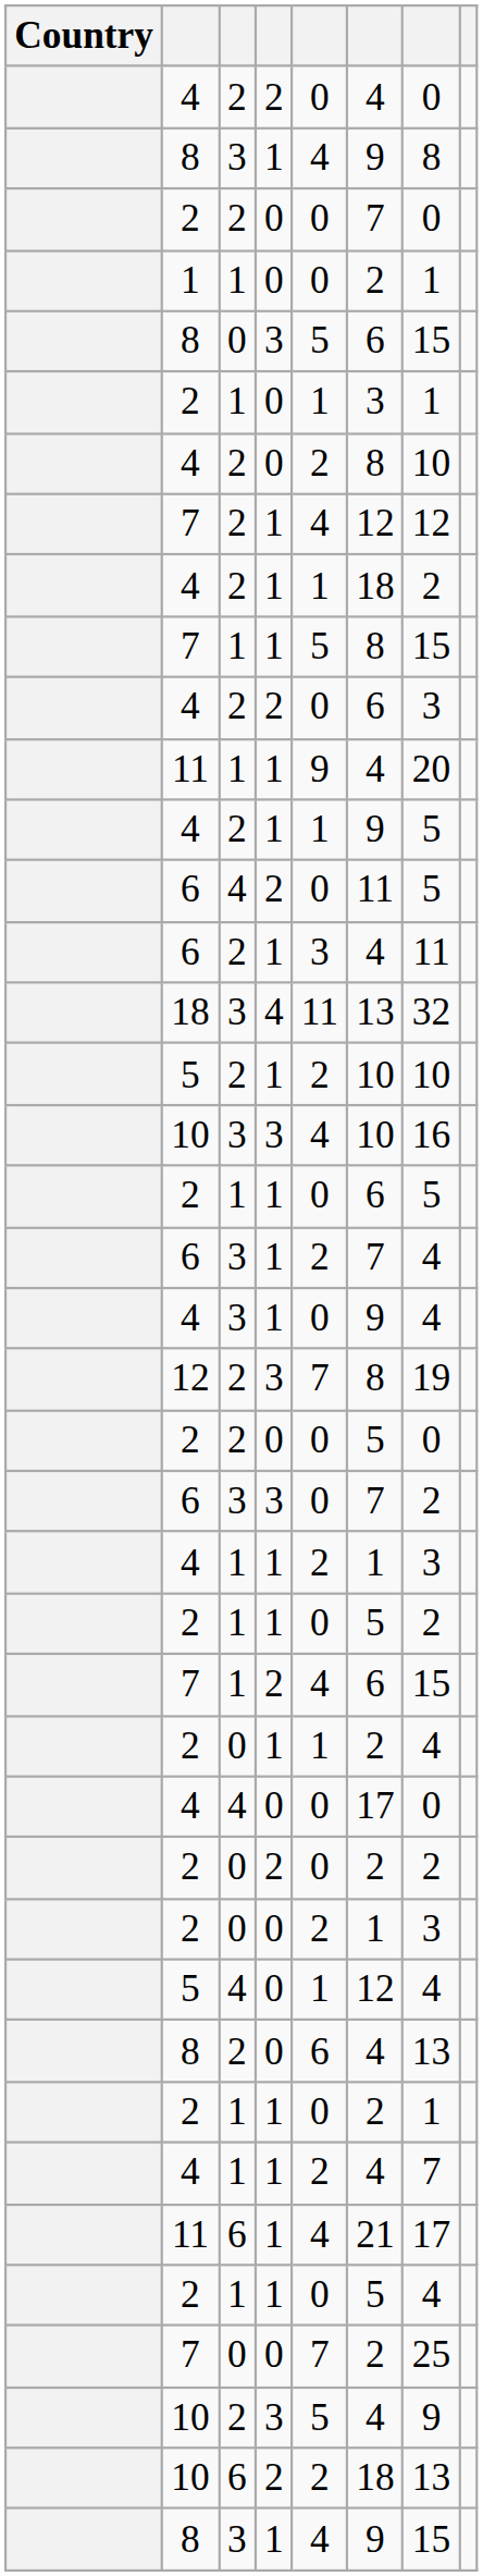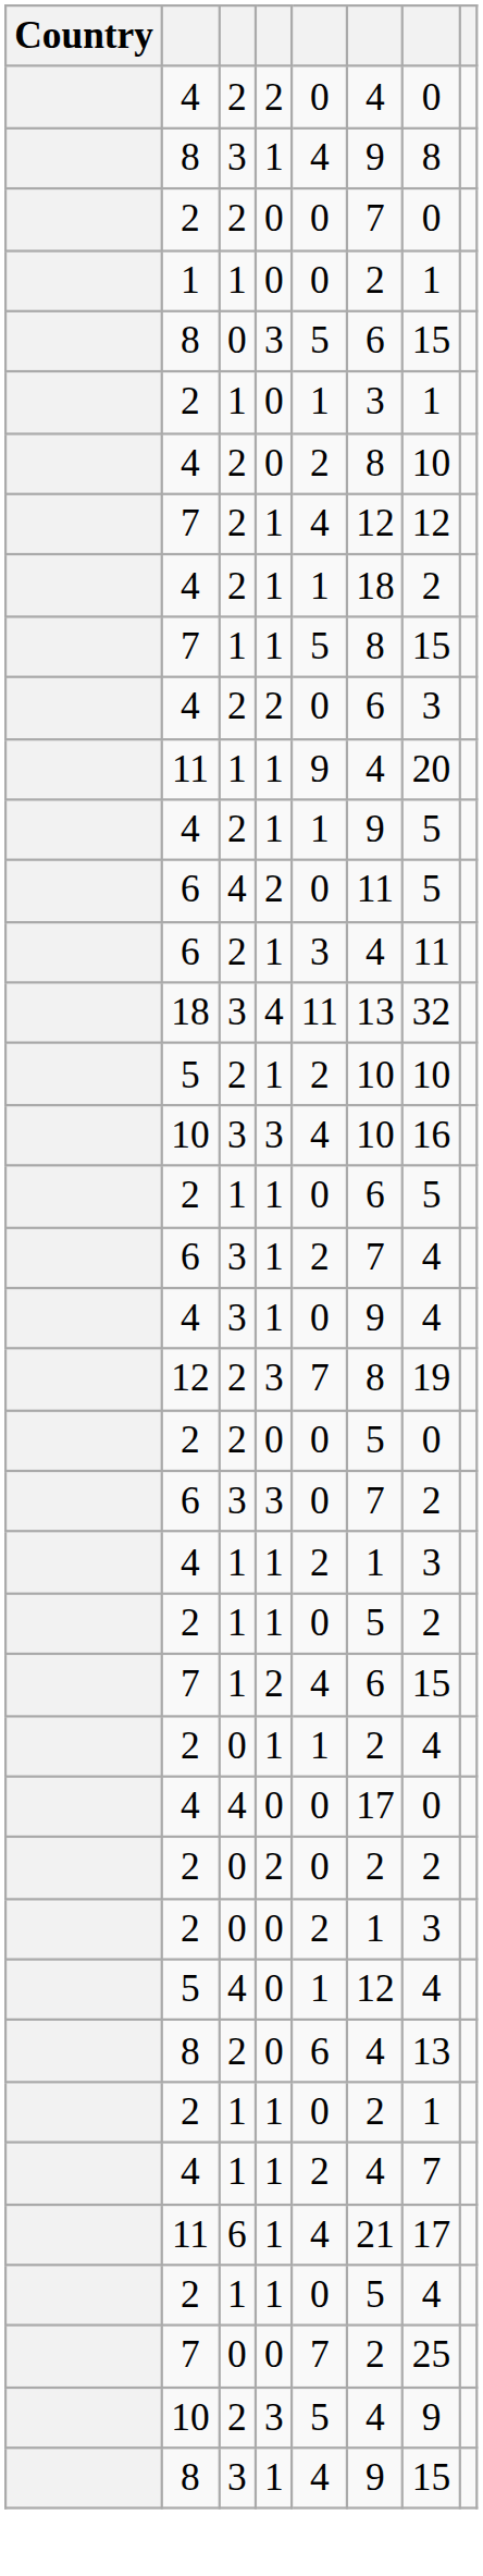- row: 10 | 6 | 2 | 2 | 18 | 13
